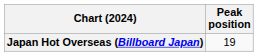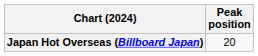Japan Hot Overseas (Billboard Japan) | Peak position: 19 -> 20
